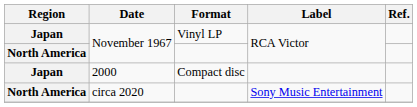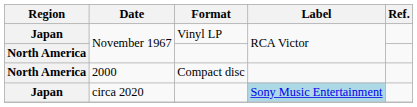2000 | Region: Japan -> North America
circa 2020 | Region: North America -> Japan
circa 2020 | Label: no background -> lightblue background
